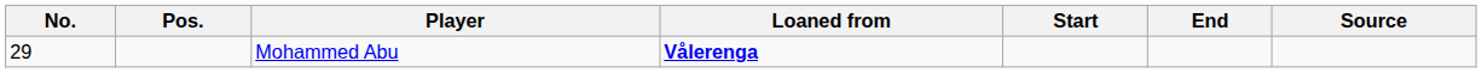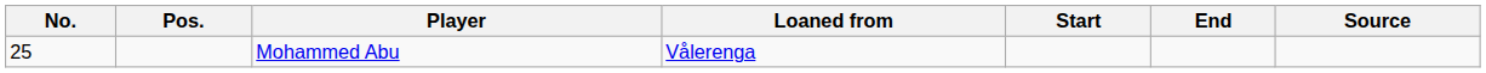Mohammed Abu | No.: 29 -> 25
Mohammed Abu | Loaned from: bold -> normal
